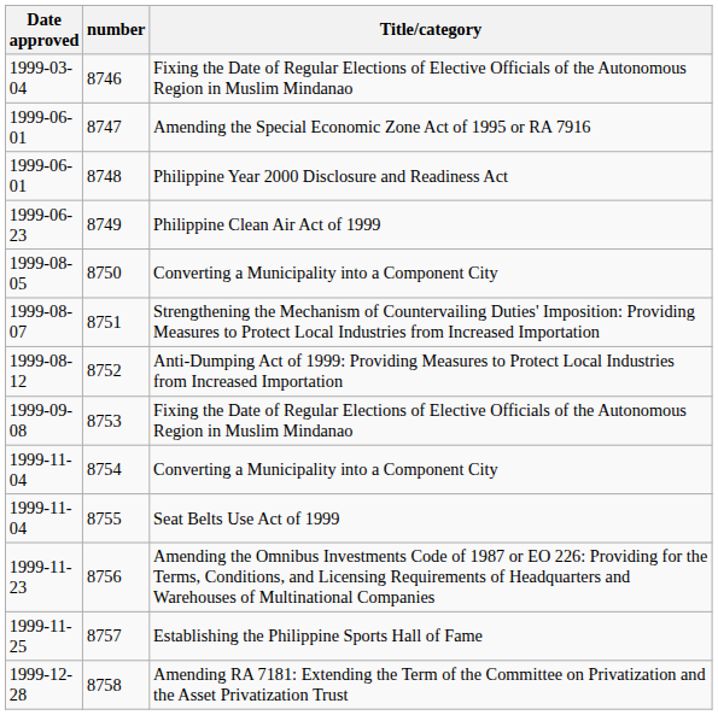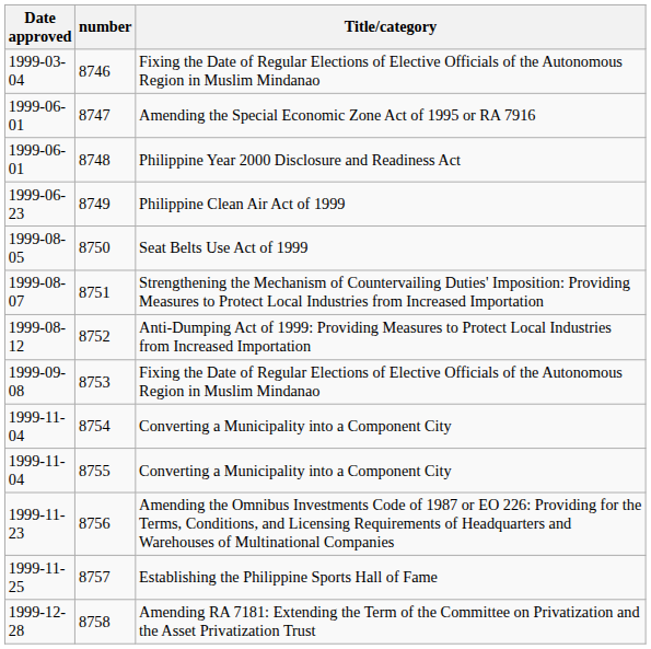8750 | Title/category: Converting a Municipality into a Component City -> Seat Belts Use Act of 1999
8755 | Title/category: Seat Belts Use Act of 1999 -> Converting a Municipality into a Component City
